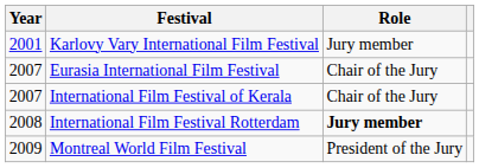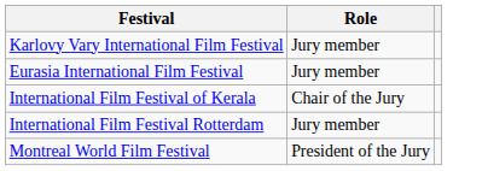- column: Year | 2001 | 2007 | 2007 | 2008 | 2009
Eurasia International Film Festival | Role: Chair of the Jury -> Jury member
International Film Festival Rotterdam | Role: bold -> normal
